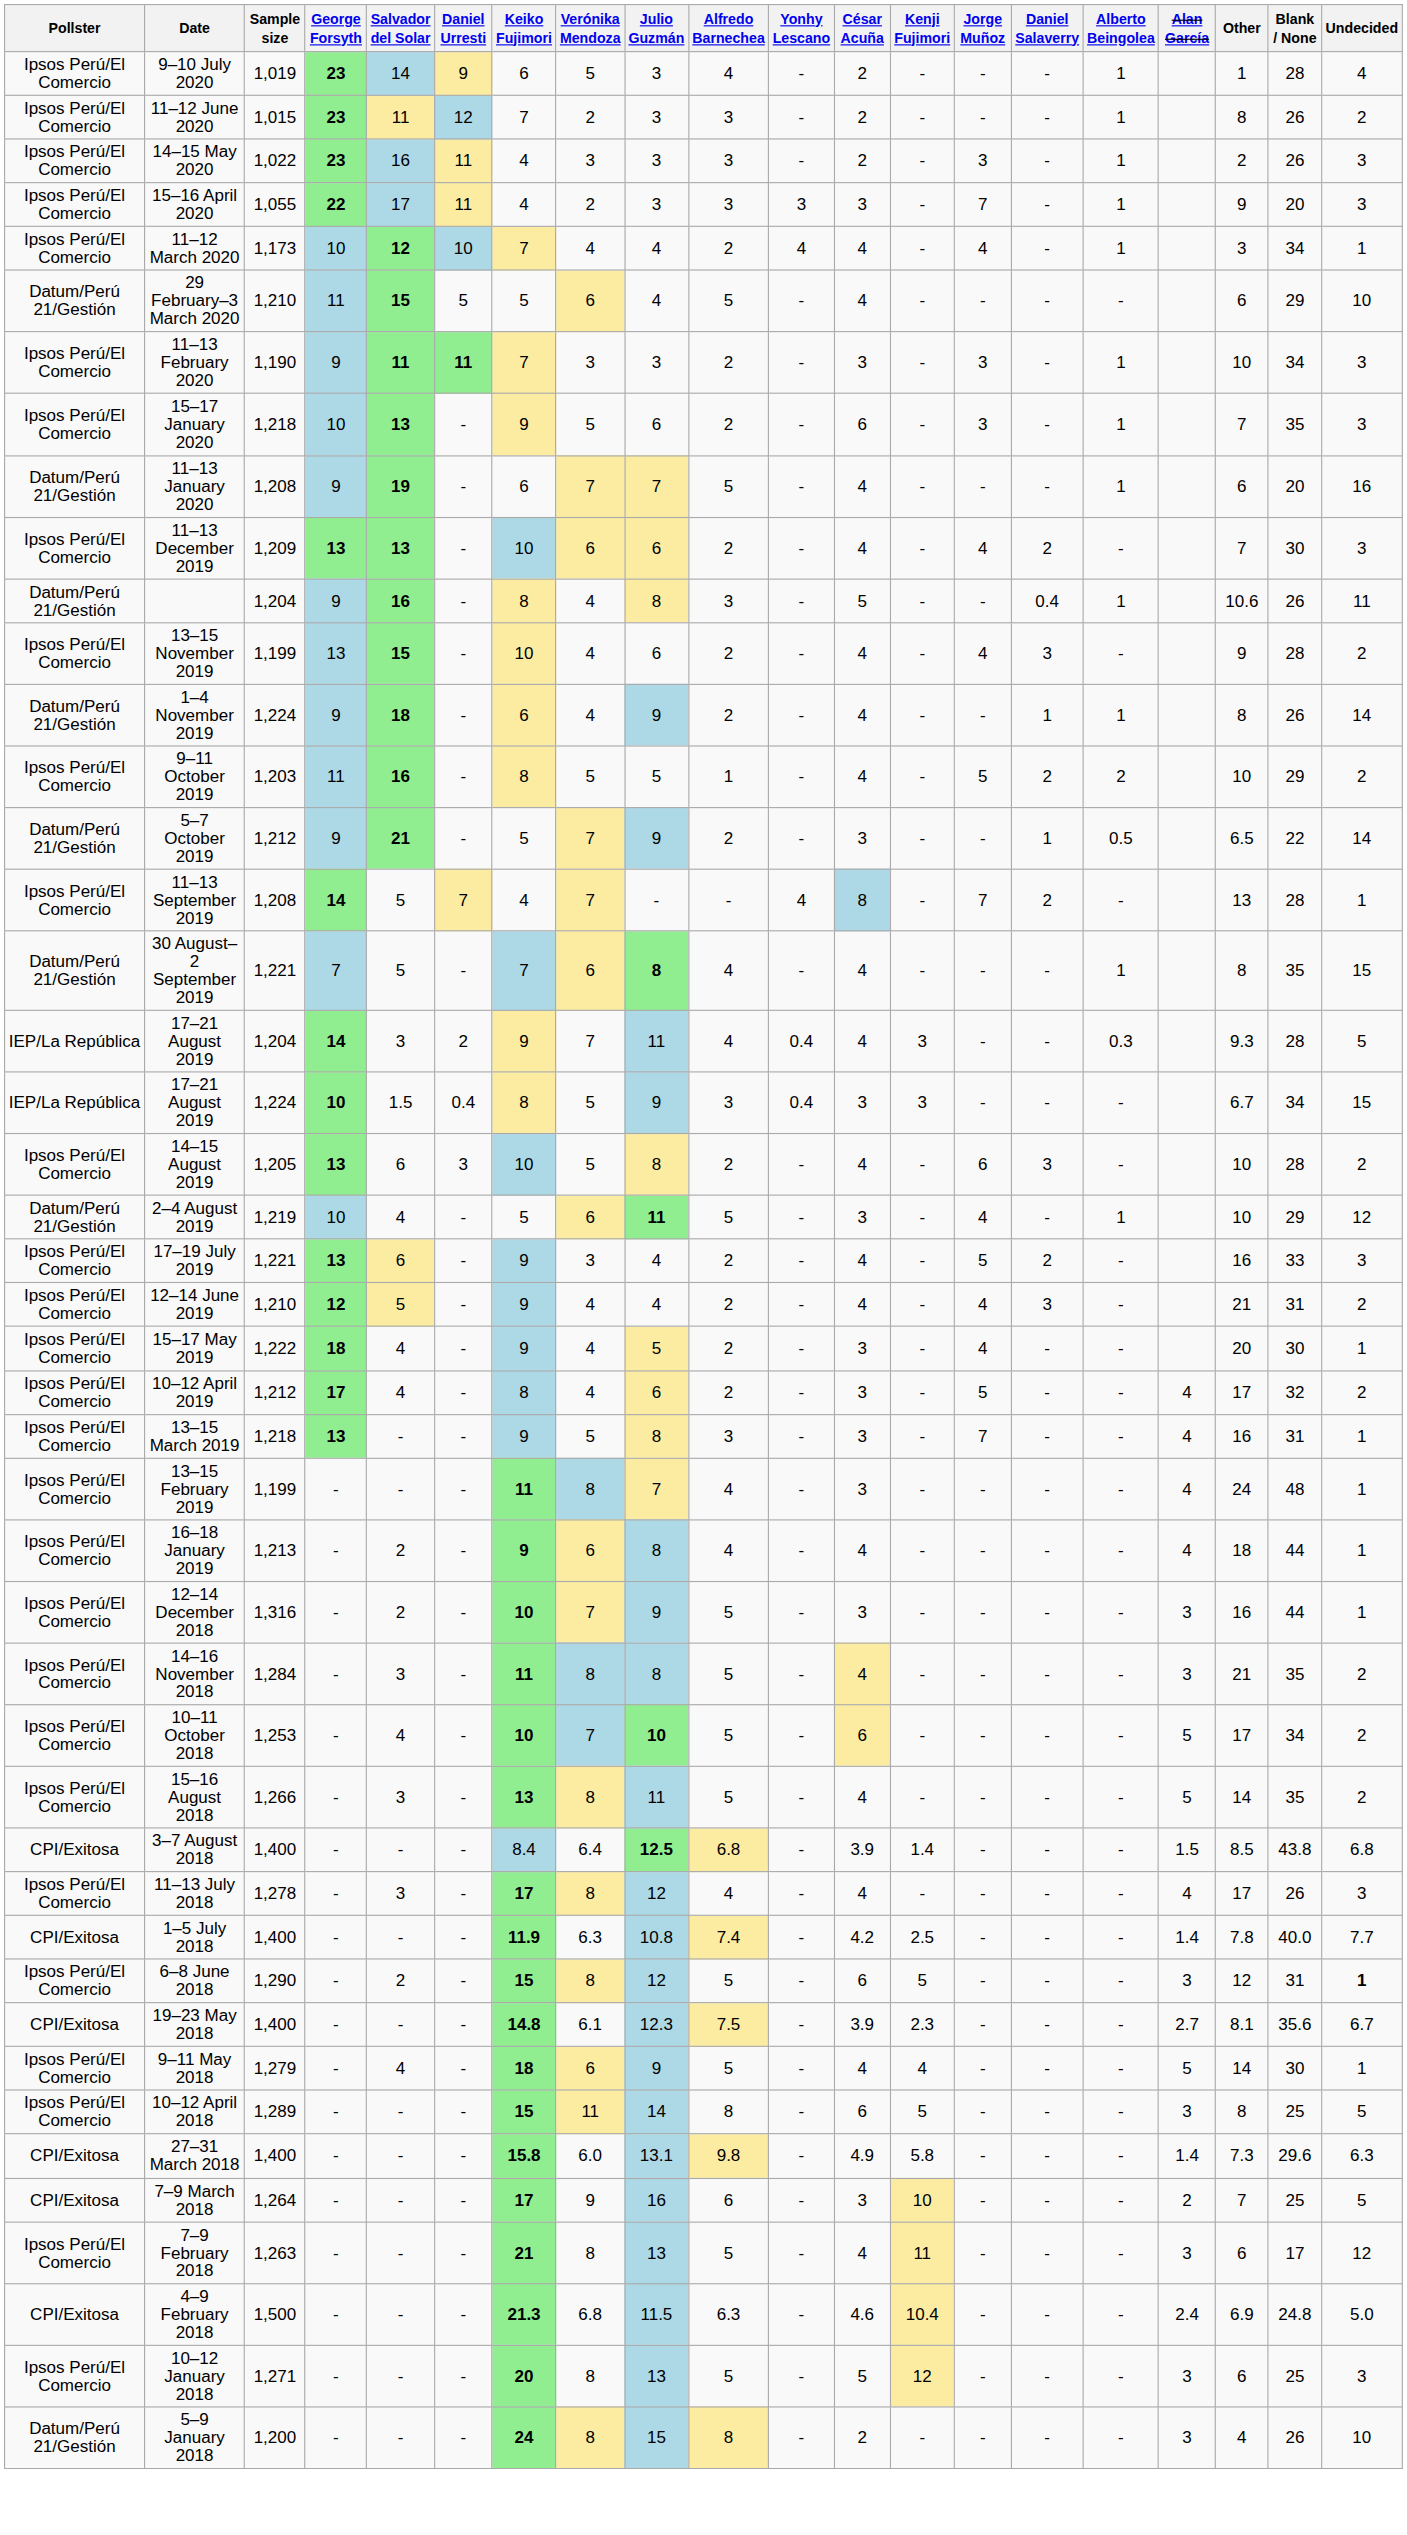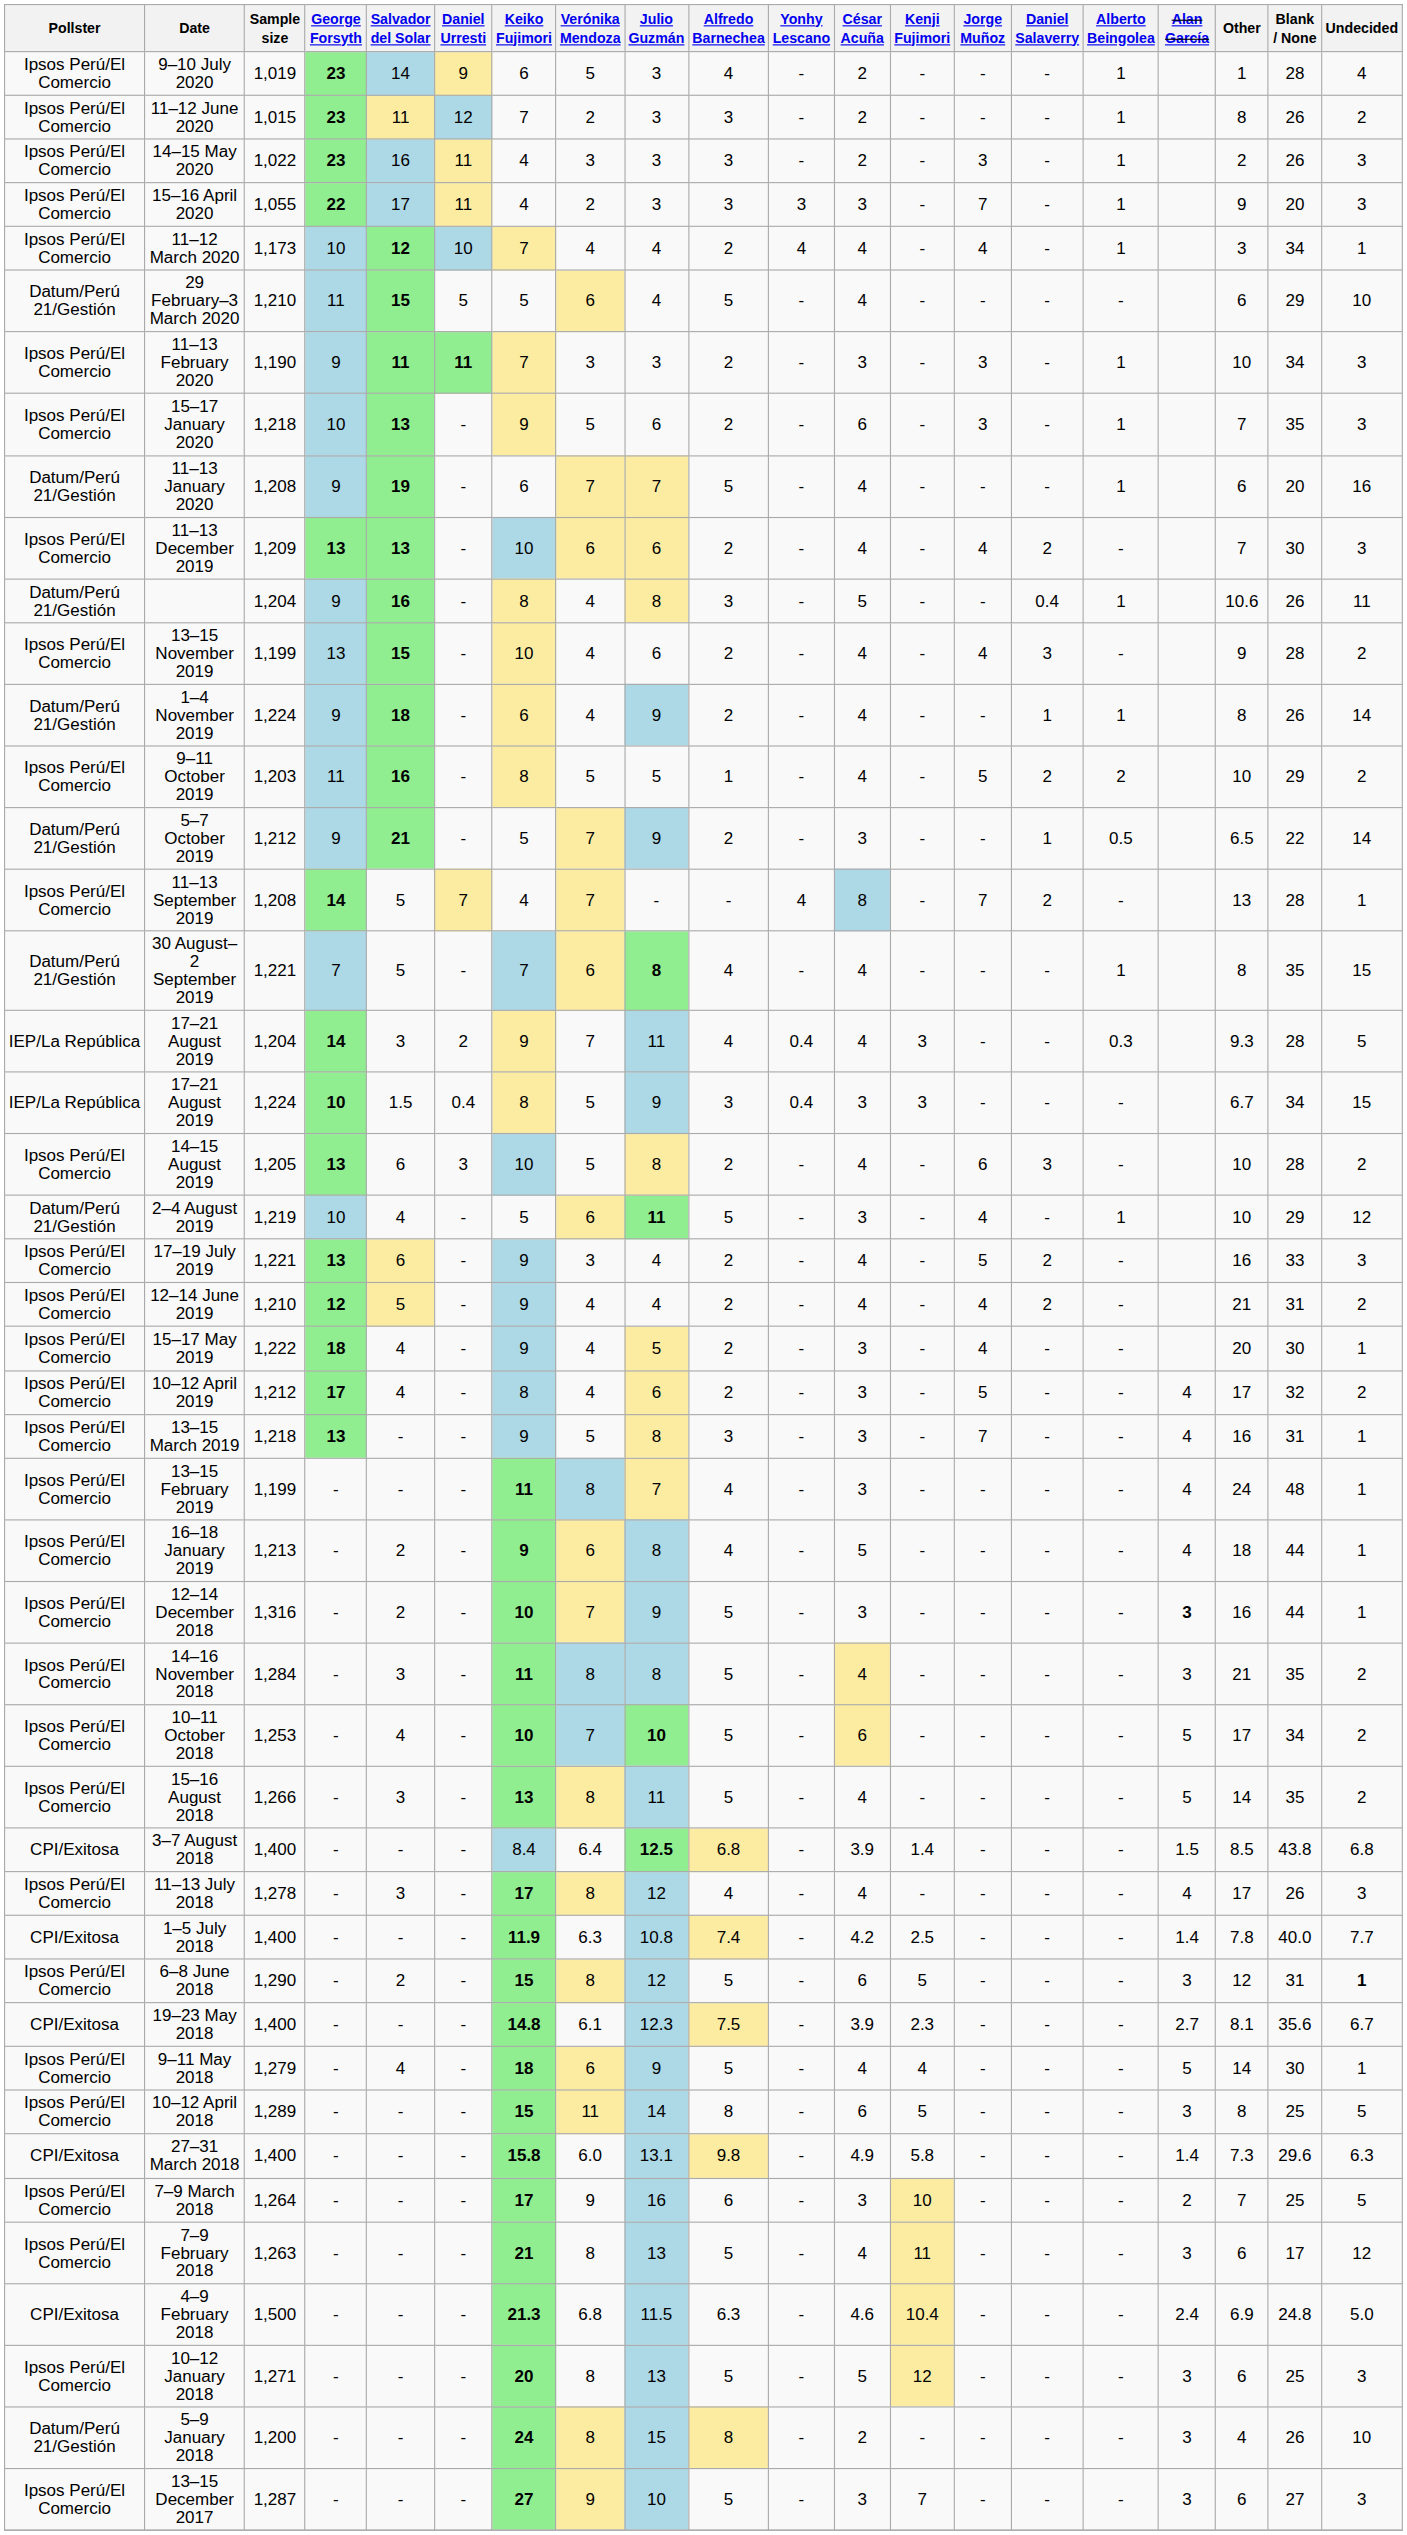12–14 June 2019 | Daniel Salaverry: 3 -> 2
16–18 January 2019 | César Acuña: 4 -> 5
12–14 December 2018 | Alan García: normal -> bold
7–9 March 2018 | Pollster: CPI/Exitosa -> Ipsos Perú/El Comercio
+ row: Ipsos Perú/El Comercio | 13–15 December 2017 | 1,287 | - | - | - | 27 | 9 | 10 | 5 | - | 3 | 7 | - | - | - | 3 | 6 | 27 | 3
